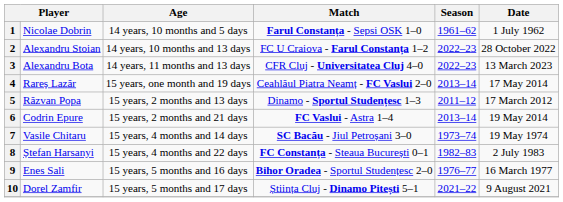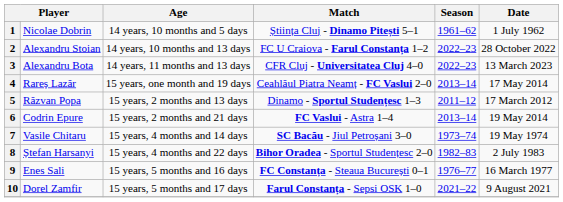1 | Match: Farul Constanța - Sepsi OSK 1–0 -> Știința Cluj - Dinamo Pitești 5–1
8 | Match: FC Constanța - Steaua București 0–1 -> Bihor Oradea - Sportul Studențesc 2–0
9 | Match: Bihor Oradea - Sportul Studențesc 2–0 -> FC Constanța - Steaua București 0–1
10 | Match: Știința Cluj - Dinamo Pitești 5–1 -> Farul Constanța - Sepsi OSK 1–0
